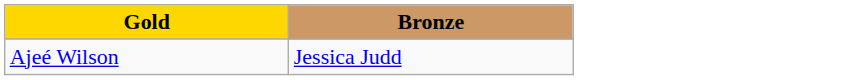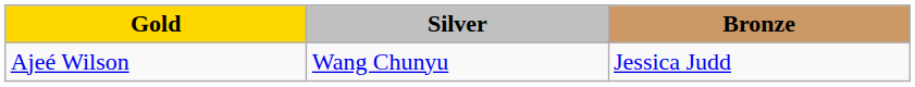+ column: Silver | Wang Chunyu
